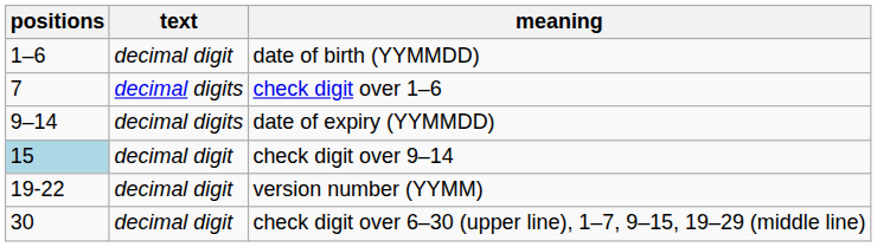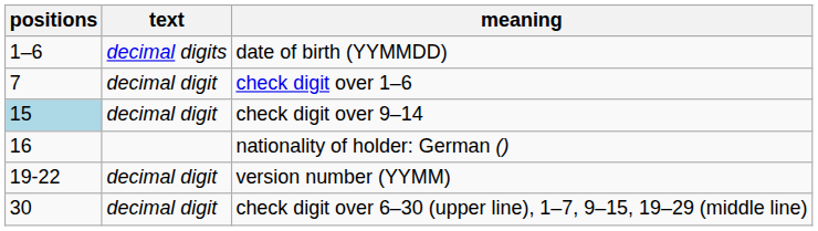date of birth (YYMMDD) | text: decimal digit -> decimal digits
check digit over 1–6 | text: decimal digits -> decimal digit
- row: 9–14 | decimal digits | date of expiry (YYMMDD)
+ row: 16 | nationality of holder: German ()
